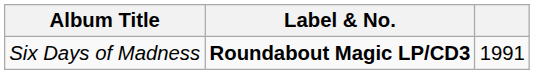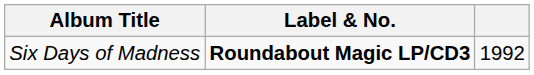Six Days of Madness | column 3: 1991 -> 1992
